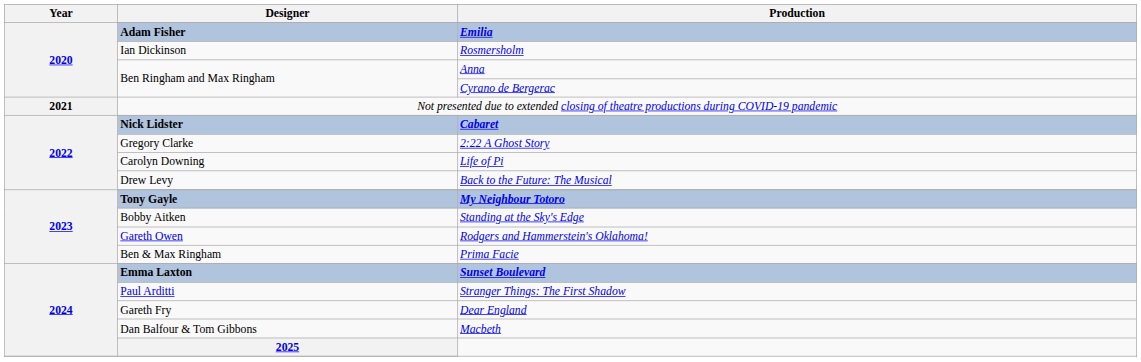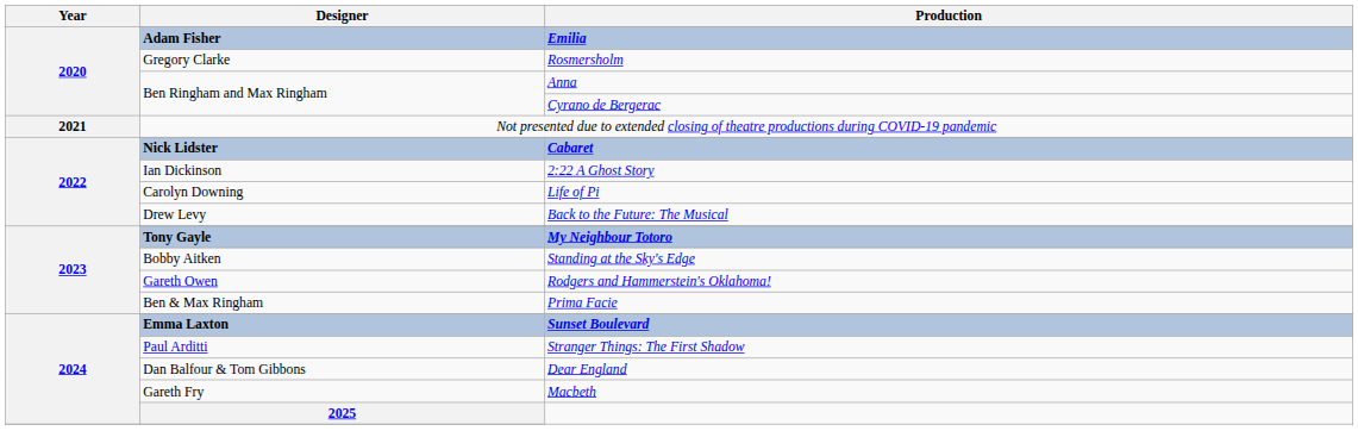Rosmersholm | Designer: Ian Dickinson -> Gregory Clarke
2:22 A Ghost Story | Designer: Gregory Clarke -> Ian Dickinson
Dear England | Designer: Gareth Fry -> Dan Balfour & Tom Gibbons
Macbeth | Designer: Dan Balfour & Tom Gibbons -> Gareth Fry
